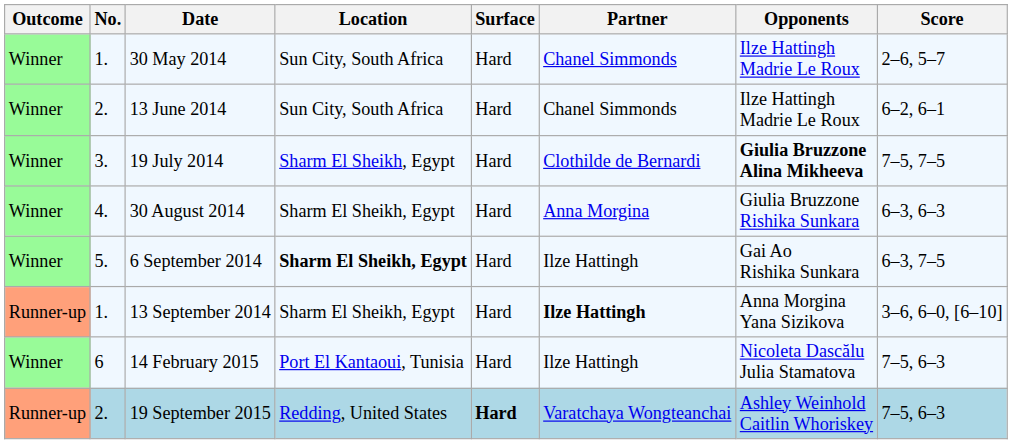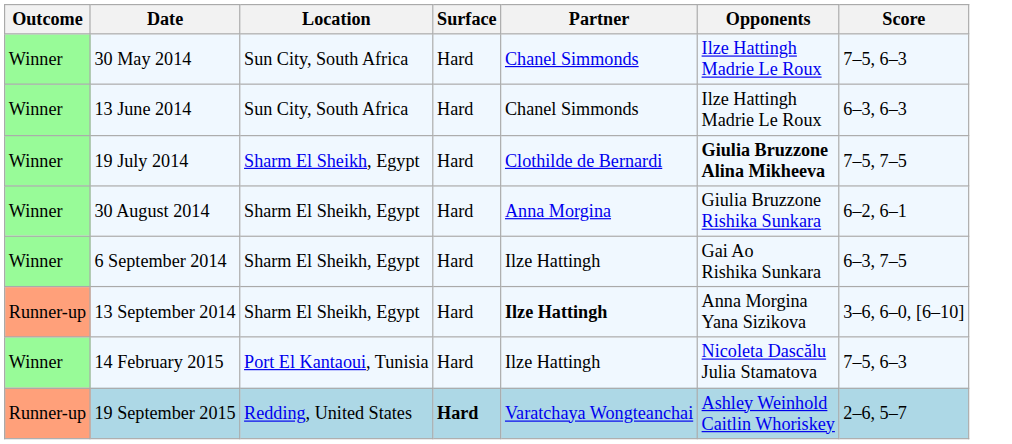- column: No. | 1. | 2. | 3. | 4. | 5. | 1. | 6 | 2.
30 May 2014 | Score: 2–6, 5–7 -> 7–5, 6–3
13 June 2014 | Score: 6–2, 6–1 -> 6–3, 6–3
30 August 2014 | Score: 6–3, 6–3 -> 6–2, 6–1
6 September 2014 | Location: bold -> normal
19 September 2015 | Score: 7–5, 6–3 -> 2–6, 5–7
